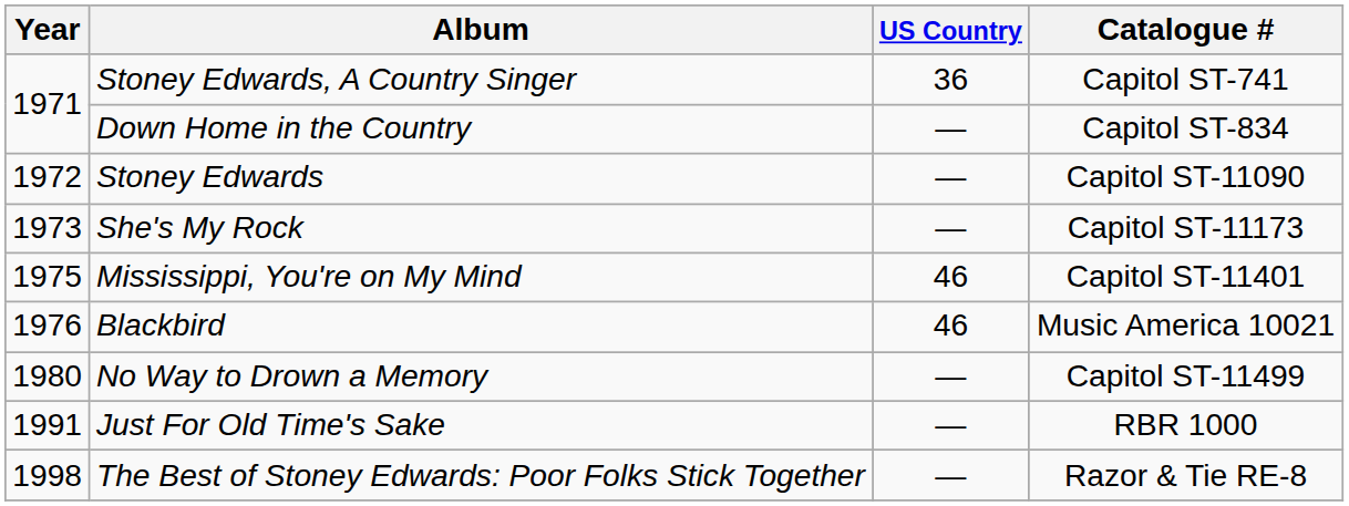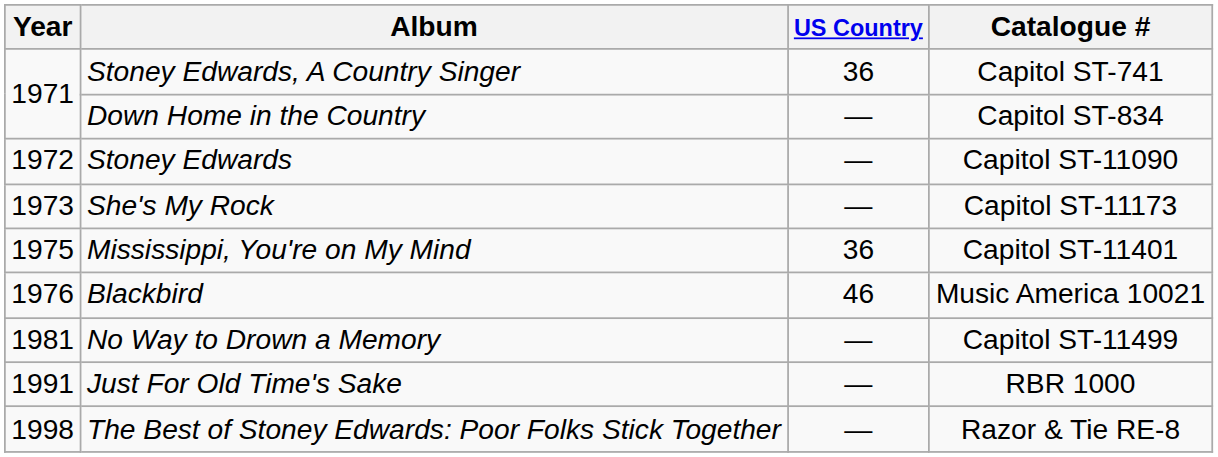Mississippi, You're on My Mind | US Country: 46 -> 36
No Way to Drown a Memory | Year: 1980 -> 1981
